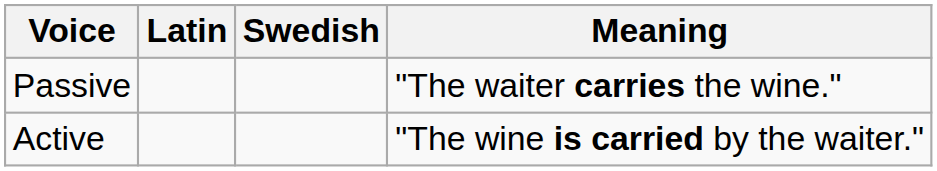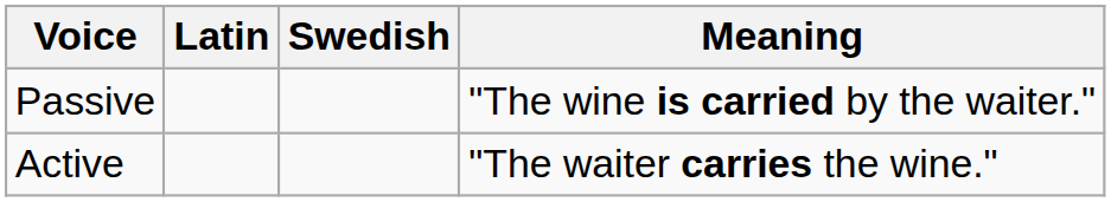Passive | Meaning: "The waiter carries the wine." -> "The wine is carried by the waiter."
Active | Meaning: "The wine is carried by the waiter." -> "The waiter carries the wine."
